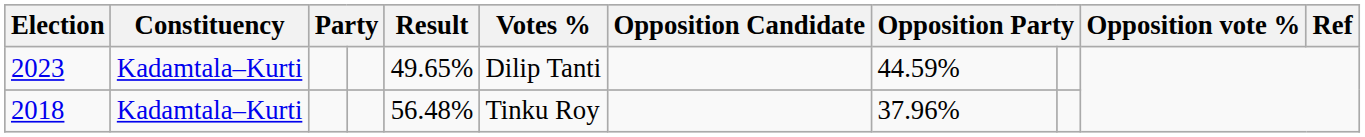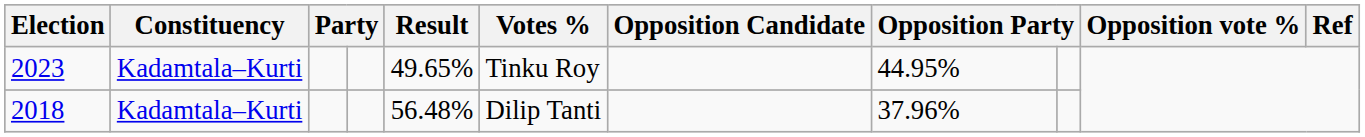2023 | Votes %: Dilip Tanti -> Tinku Roy
2023 | column 8: 44.59% -> 44.95%
2018 | Votes %: Tinku Roy -> Dilip Tanti
